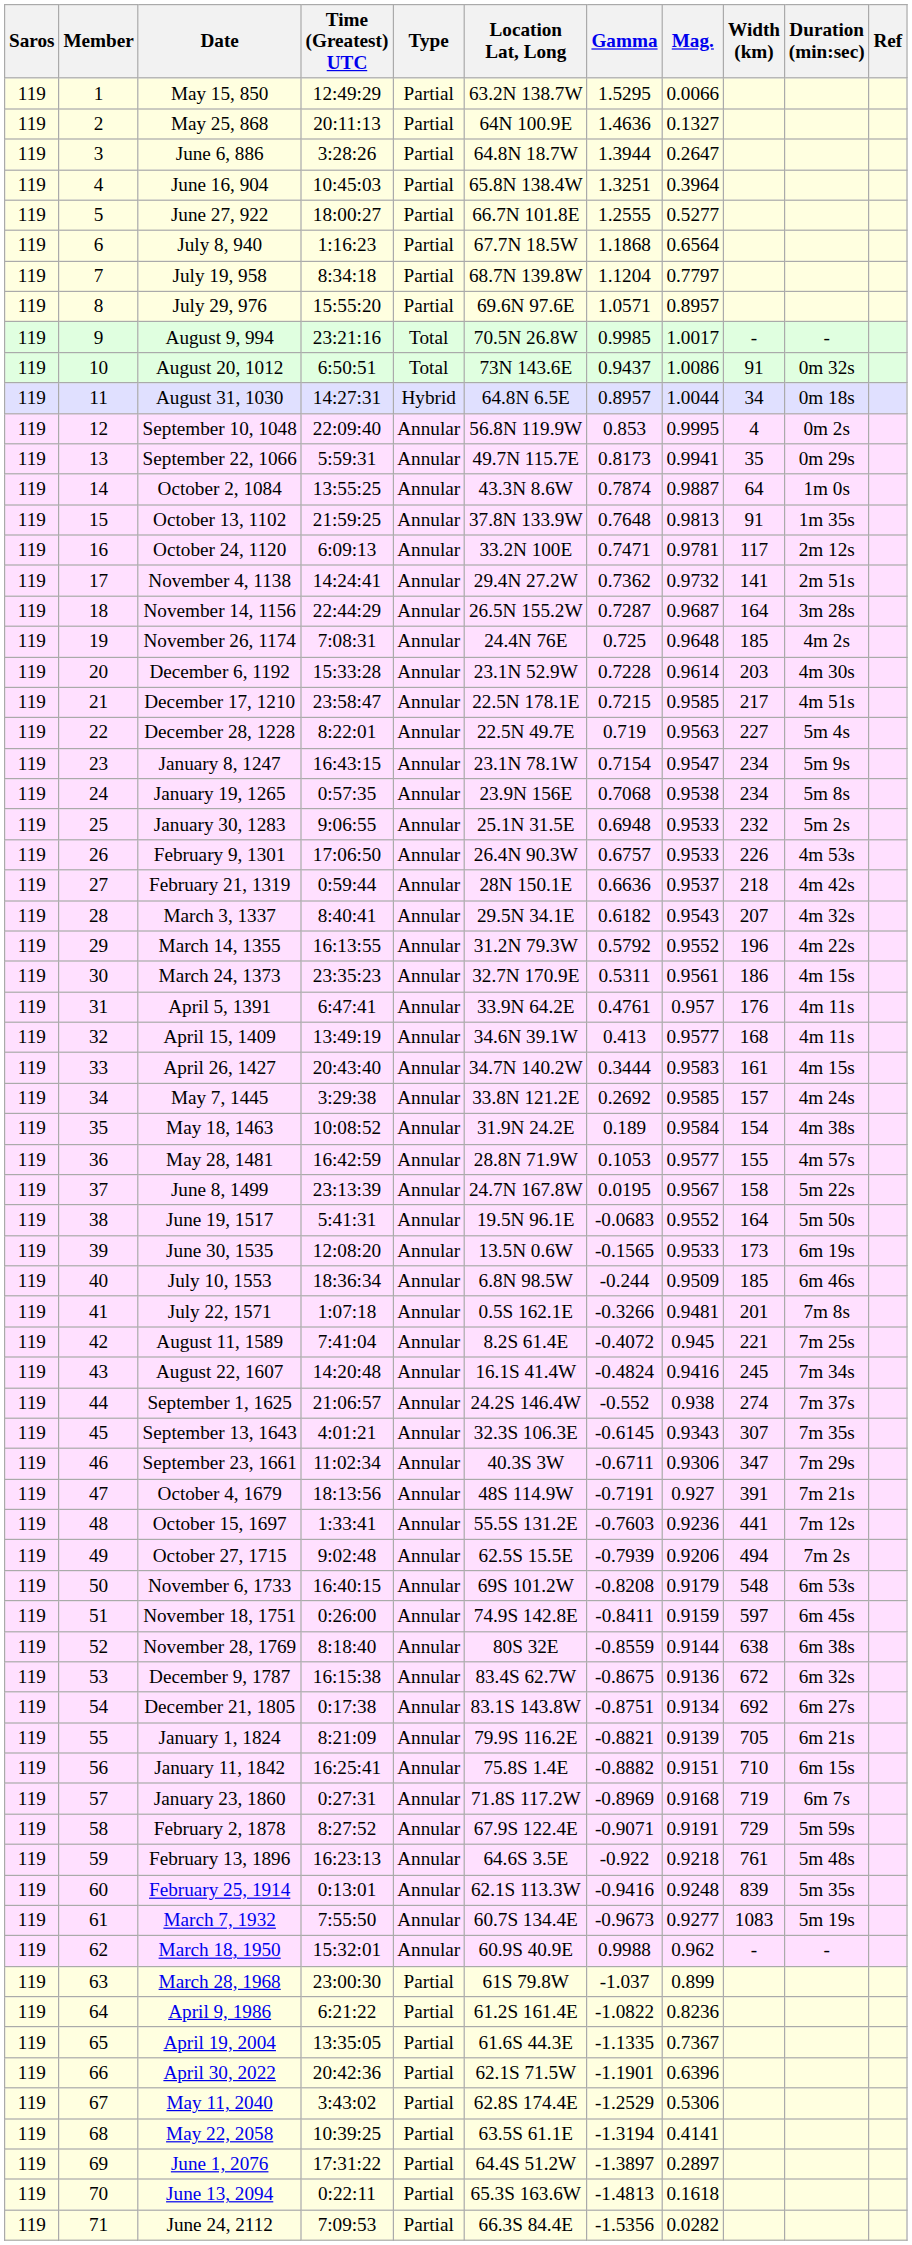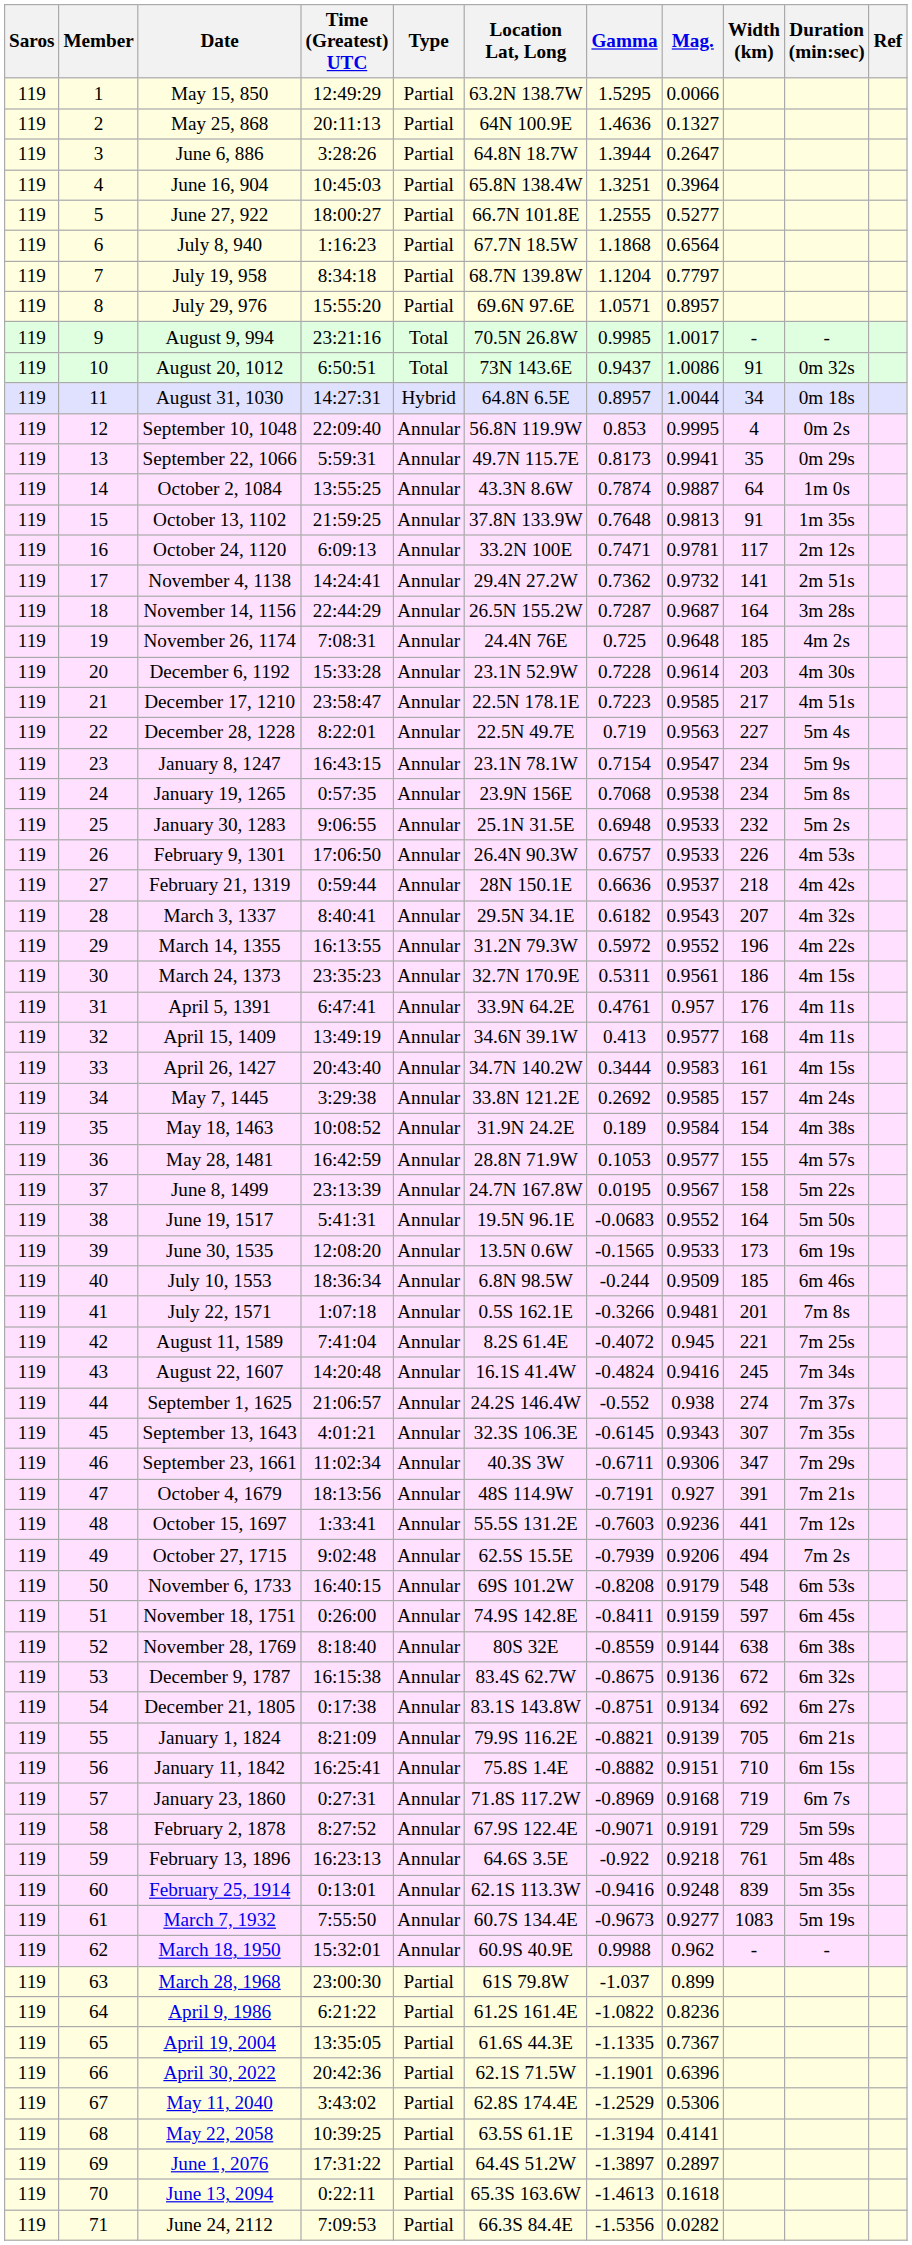December 17, 1210 | Gamma: 0.7215 -> 0.7223
March 14, 1355 | Gamma: 0.5792 -> 0.5972
June 13, 2094 | Gamma: -1.4813 -> -1.4613
